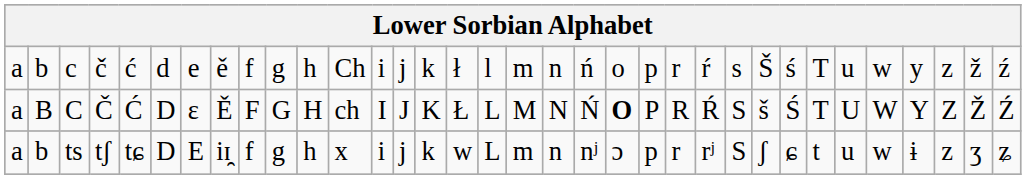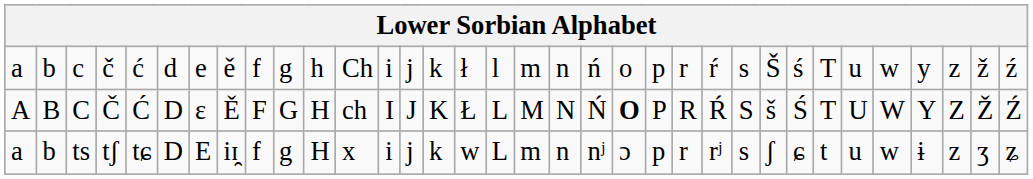C | column 1: a -> A
ts | column 11: h -> H
ts | column 25: S -> s
